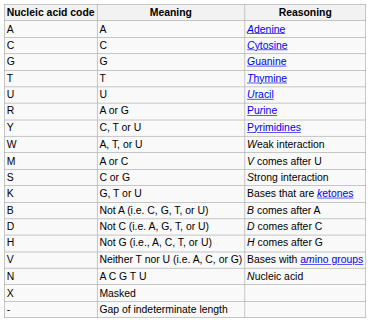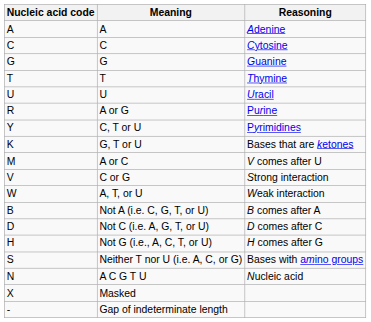rows swapped: G, T or U <-> A, T, or U
C or G | Nucleic acid code: S -> V
Neither T nor U (i.e. A, C, or G) | Nucleic acid code: V -> S
